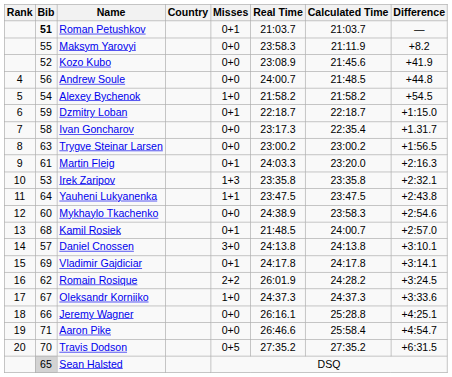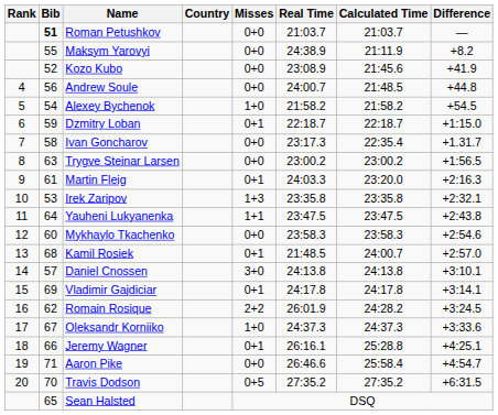Roman Petushkov | Misses: 0+1 -> 0+0
Maksym Yarovyi | Real Time: 23:58.3 -> 24:38.9
Mykhaylo Tkachenko | Real Time: 24:38.9 -> 23:58.3
Jeremy Wagner | Misses: 0+0 -> 0+1
Sean Halsted | Bib: lightgrey background -> no background
